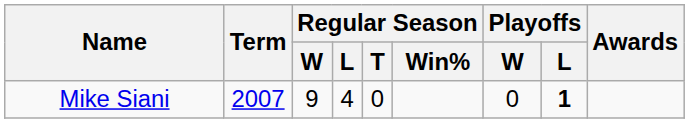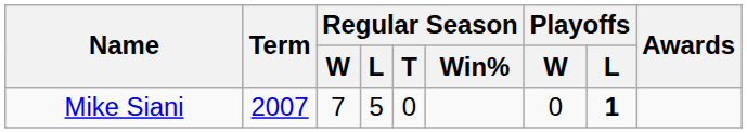Mike Siani | Regular Season / W: 9 -> 7
Mike Siani | Regular Season / L: 4 -> 5
